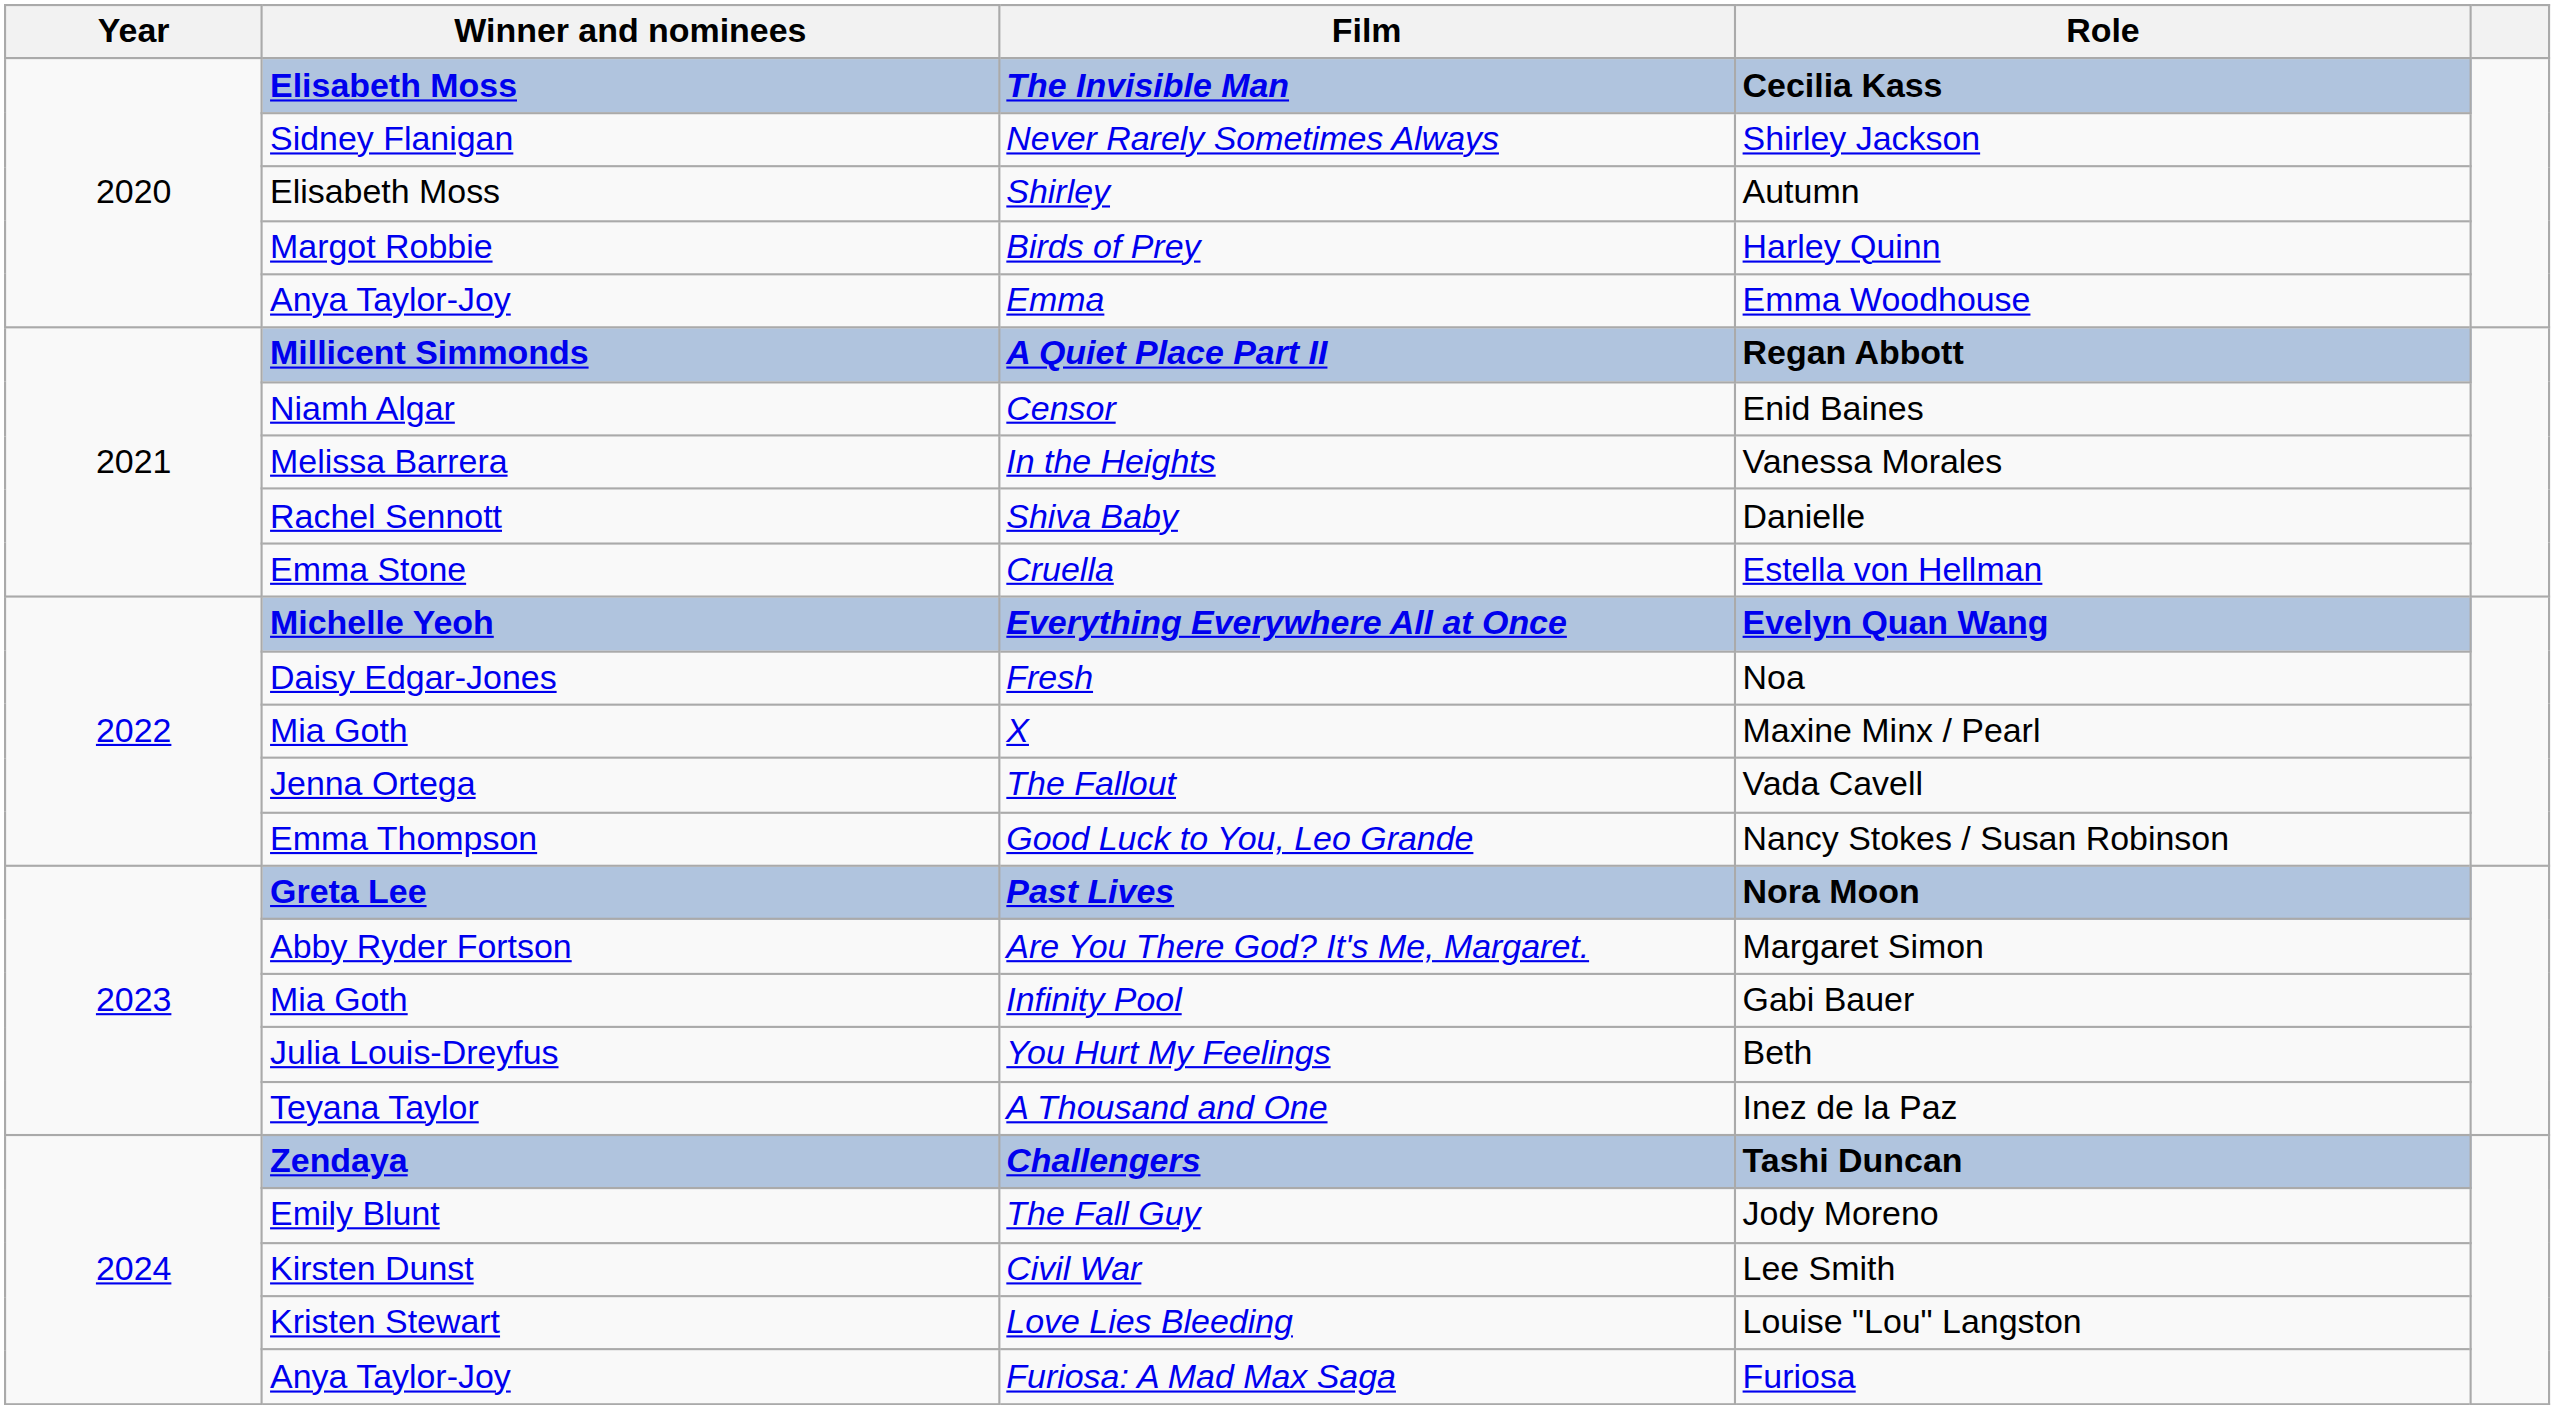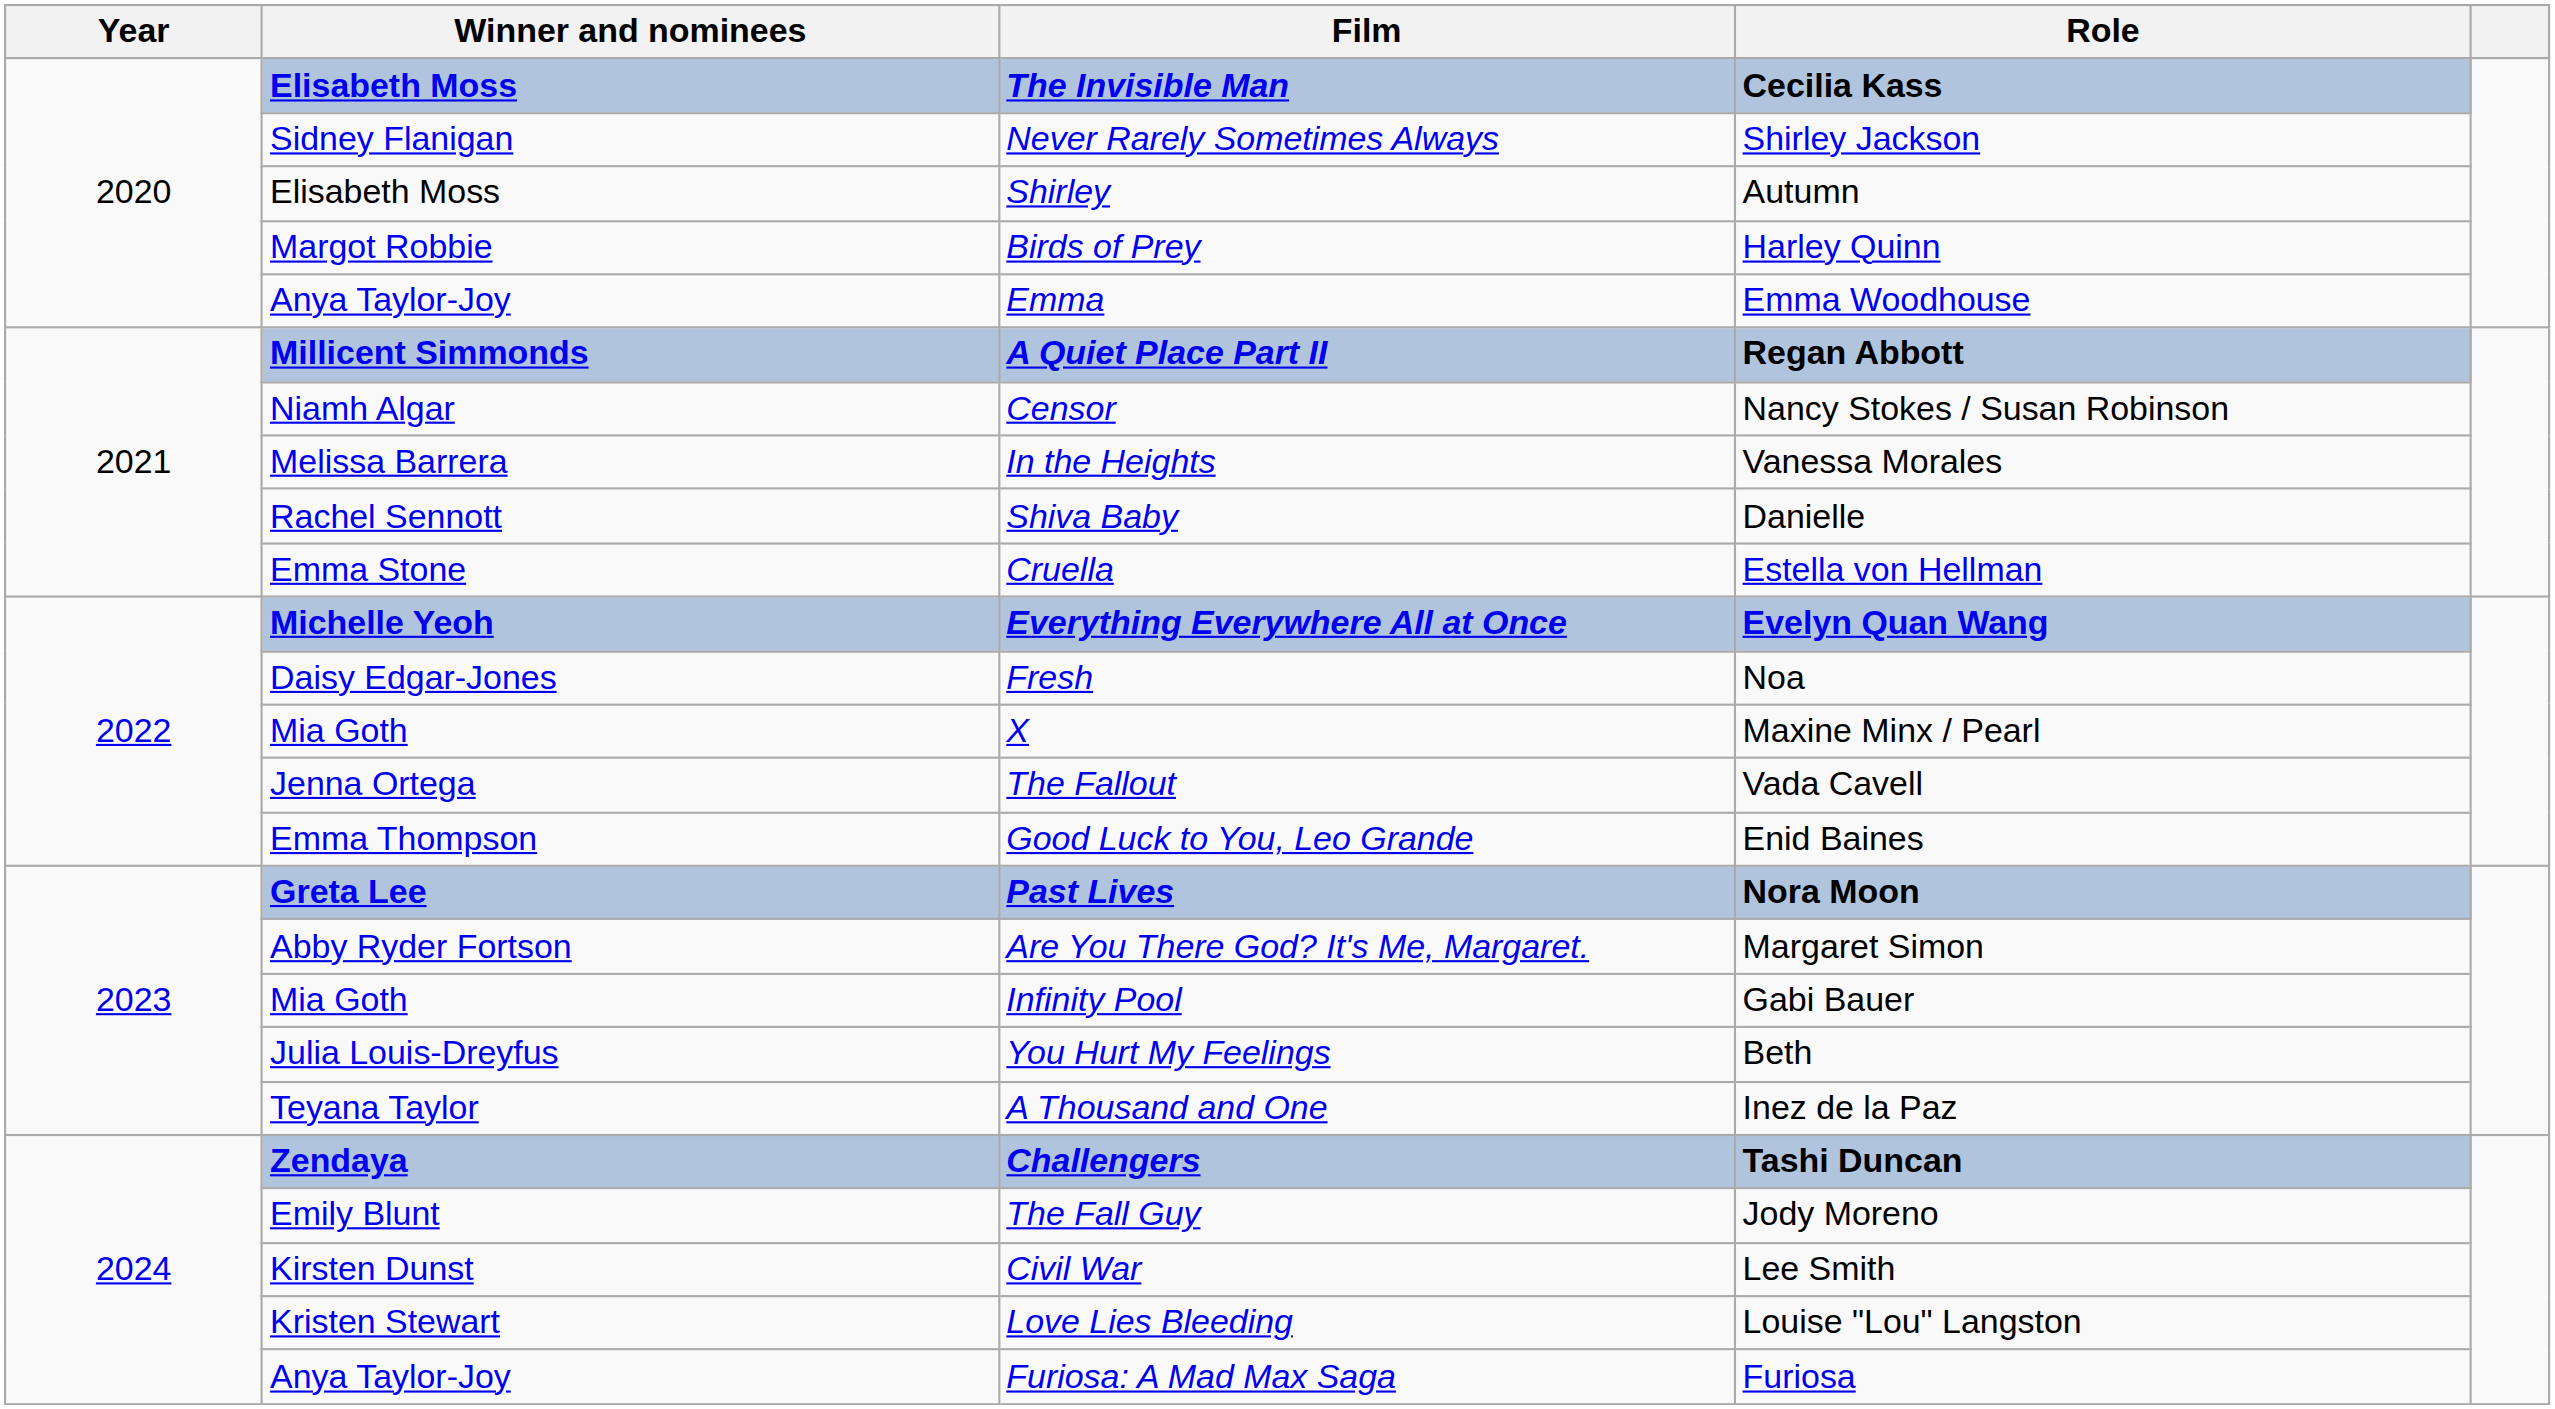Censor | Role: Enid Baines -> Nancy Stokes / Susan Robinson
Good Luck to You, Leo Grande | Role: Nancy Stokes / Susan Robinson -> Enid Baines
